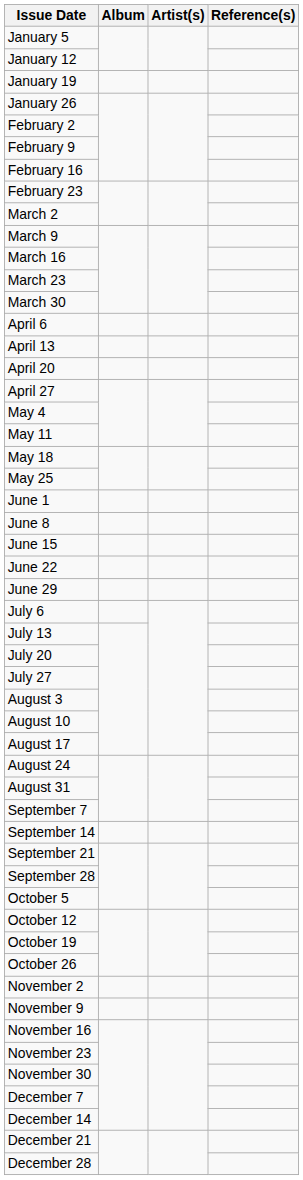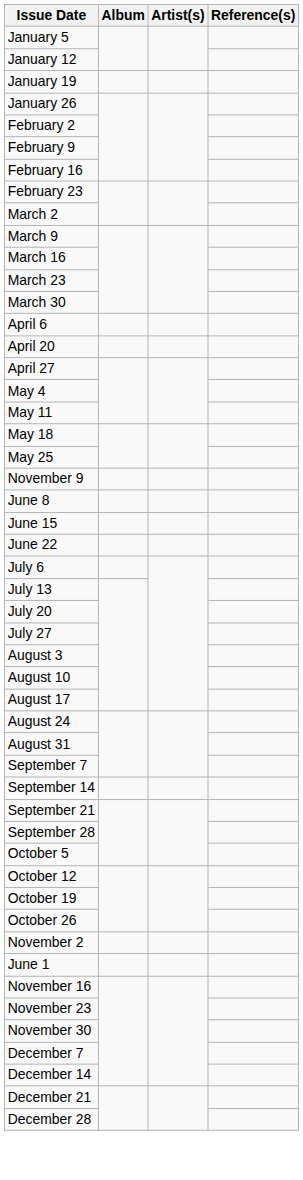- row: April 13
rows swapped: June 1 <-> November 9
- row: June 29
